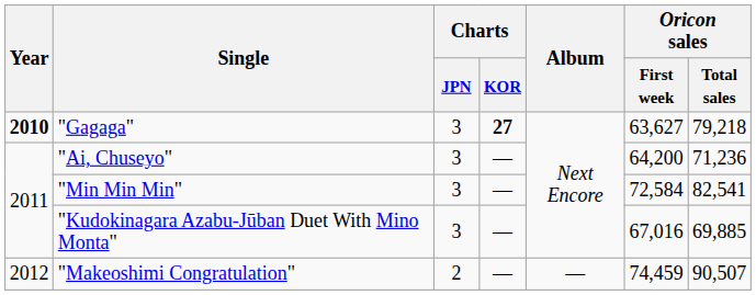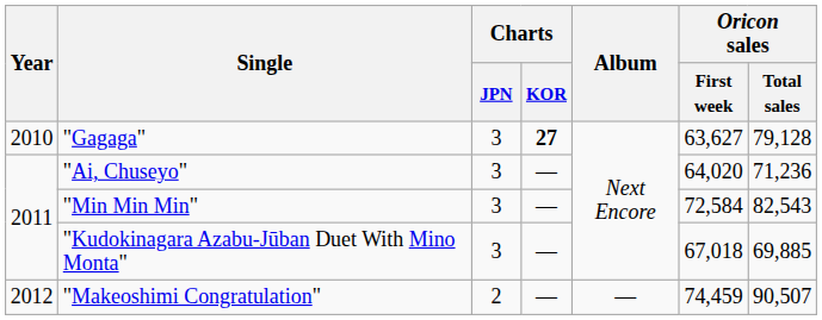"Gagaga" | Year: bold -> normal
"Gagaga" | Oricon sales / Total sales: 79,218 -> 79,128
"Ai, Chuseyo" | Oricon sales / First week: 64,200 -> 64,020
"Min Min Min" | Oricon sales / Total sales: 82,541 -> 82,543
"Kudokinagara Azabu-Jūban Duet With Mino Monta" | Oricon sales / First week: 67,016 -> 67,018
